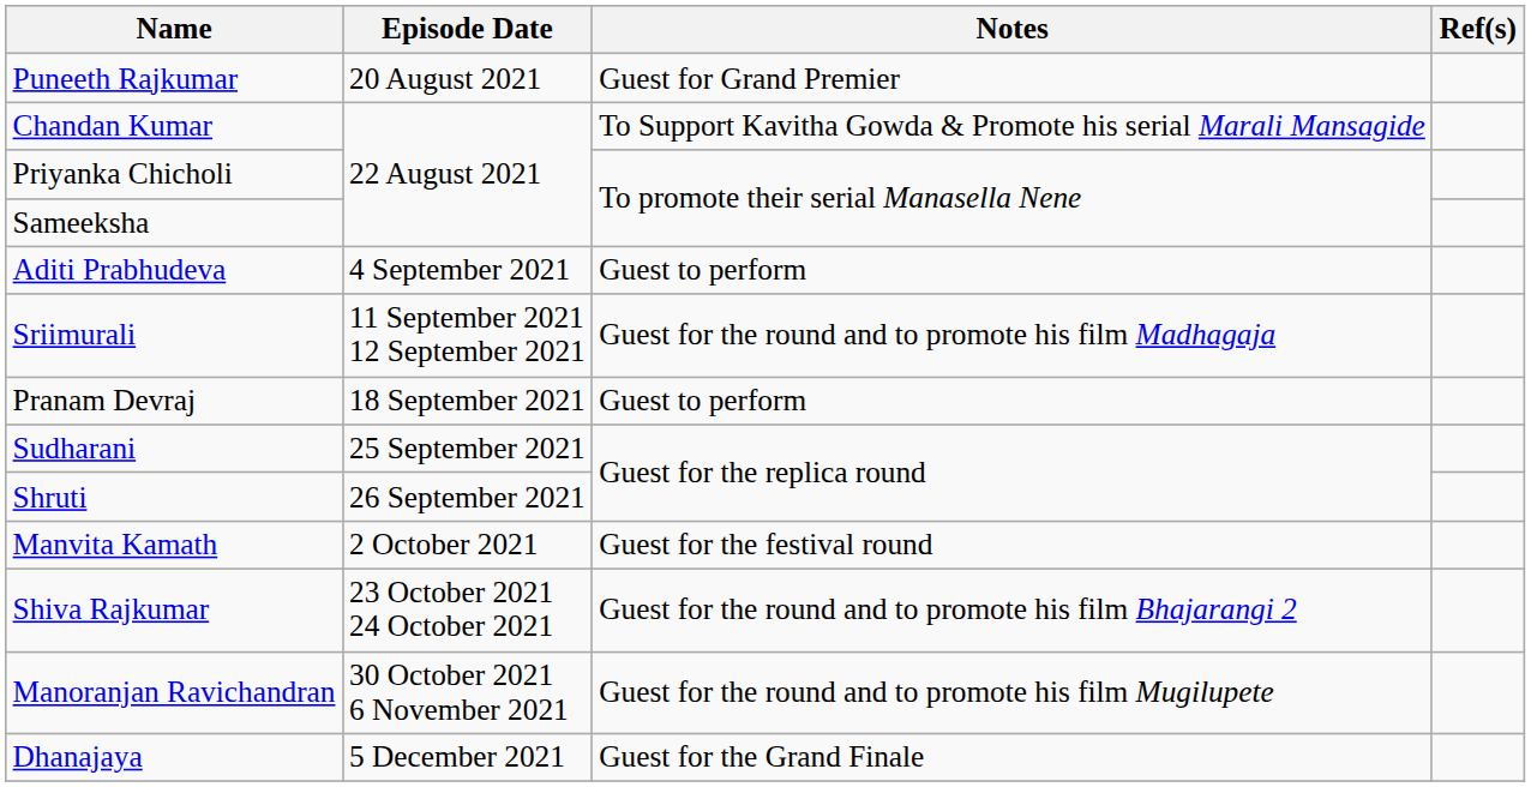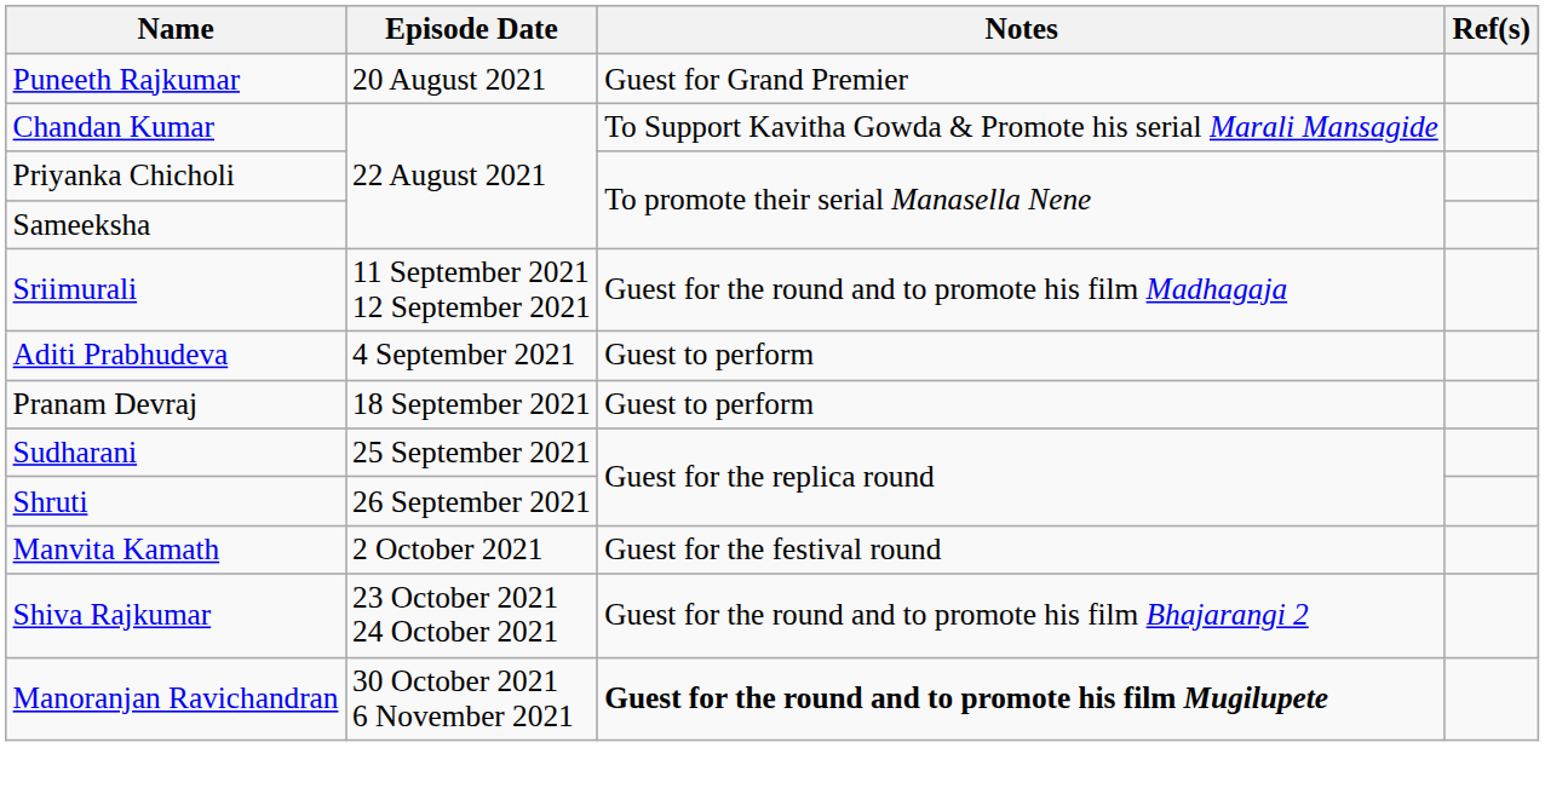rows swapped: Aditi Prabhudeva <-> Sriimurali
Manoranjan Ravichandran | Notes: normal -> bold
- row: Dhanajaya | 5 December 2021 | Guest for the Grand Finale
